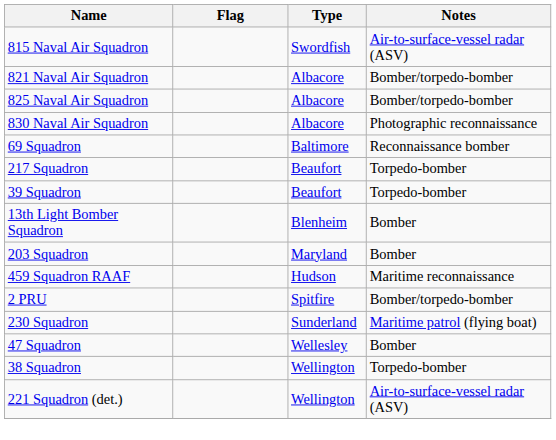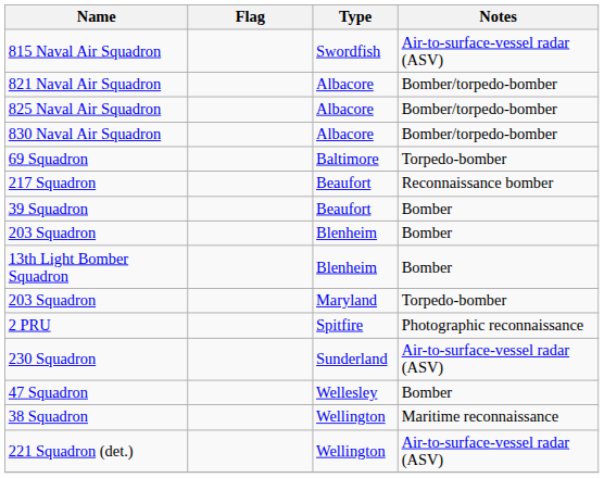830 Naval Air Squadron | Notes: Photographic reconnaissance -> Bomber/torpedo-bomber
69 Squadron | Notes: Reconnaissance bomber -> Torpedo-bomber
217 Squadron | Notes: Torpedo-bomber -> Reconnaissance bomber
39 Squadron | Notes: Torpedo-bomber -> Bomber
+ row: 203 Squadron | Blenheim | Bomber
203 Squadron / Maryland | Notes: Bomber -> Torpedo-bomber
- row: 459 Squadron RAAF | Hudson | Maritime reconnaissance
2 PRU | Notes: Bomber/torpedo-bomber -> Photographic reconnaissance
230 Squadron | Notes: Maritime patrol (flying boat) -> Air-to-surface-vessel radar (ASV)
38 Squadron | Notes: Torpedo-bomber -> Maritime reconnaissance
